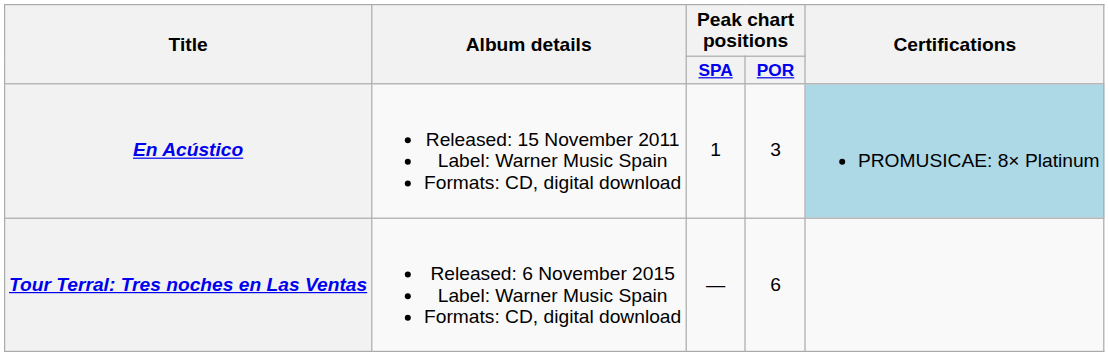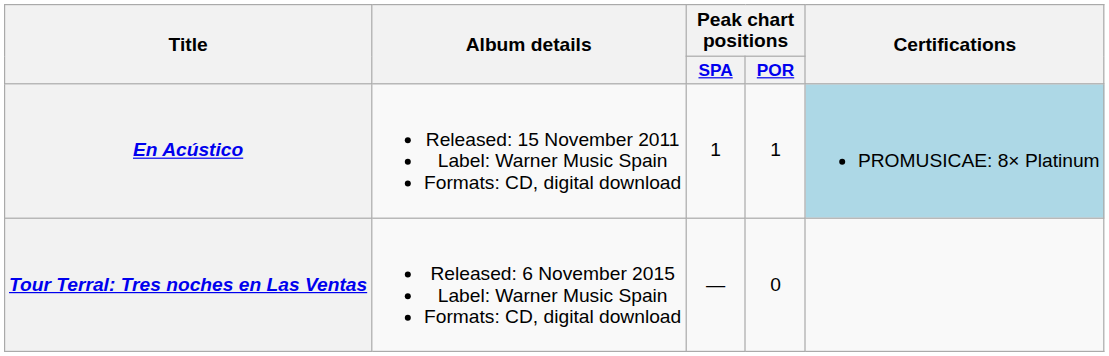En Acústico | Peak chart positions / POR: 3 -> 1
Tour Terral: Tres noches en Las Ventas | Peak chart positions / POR: 6 -> 0
